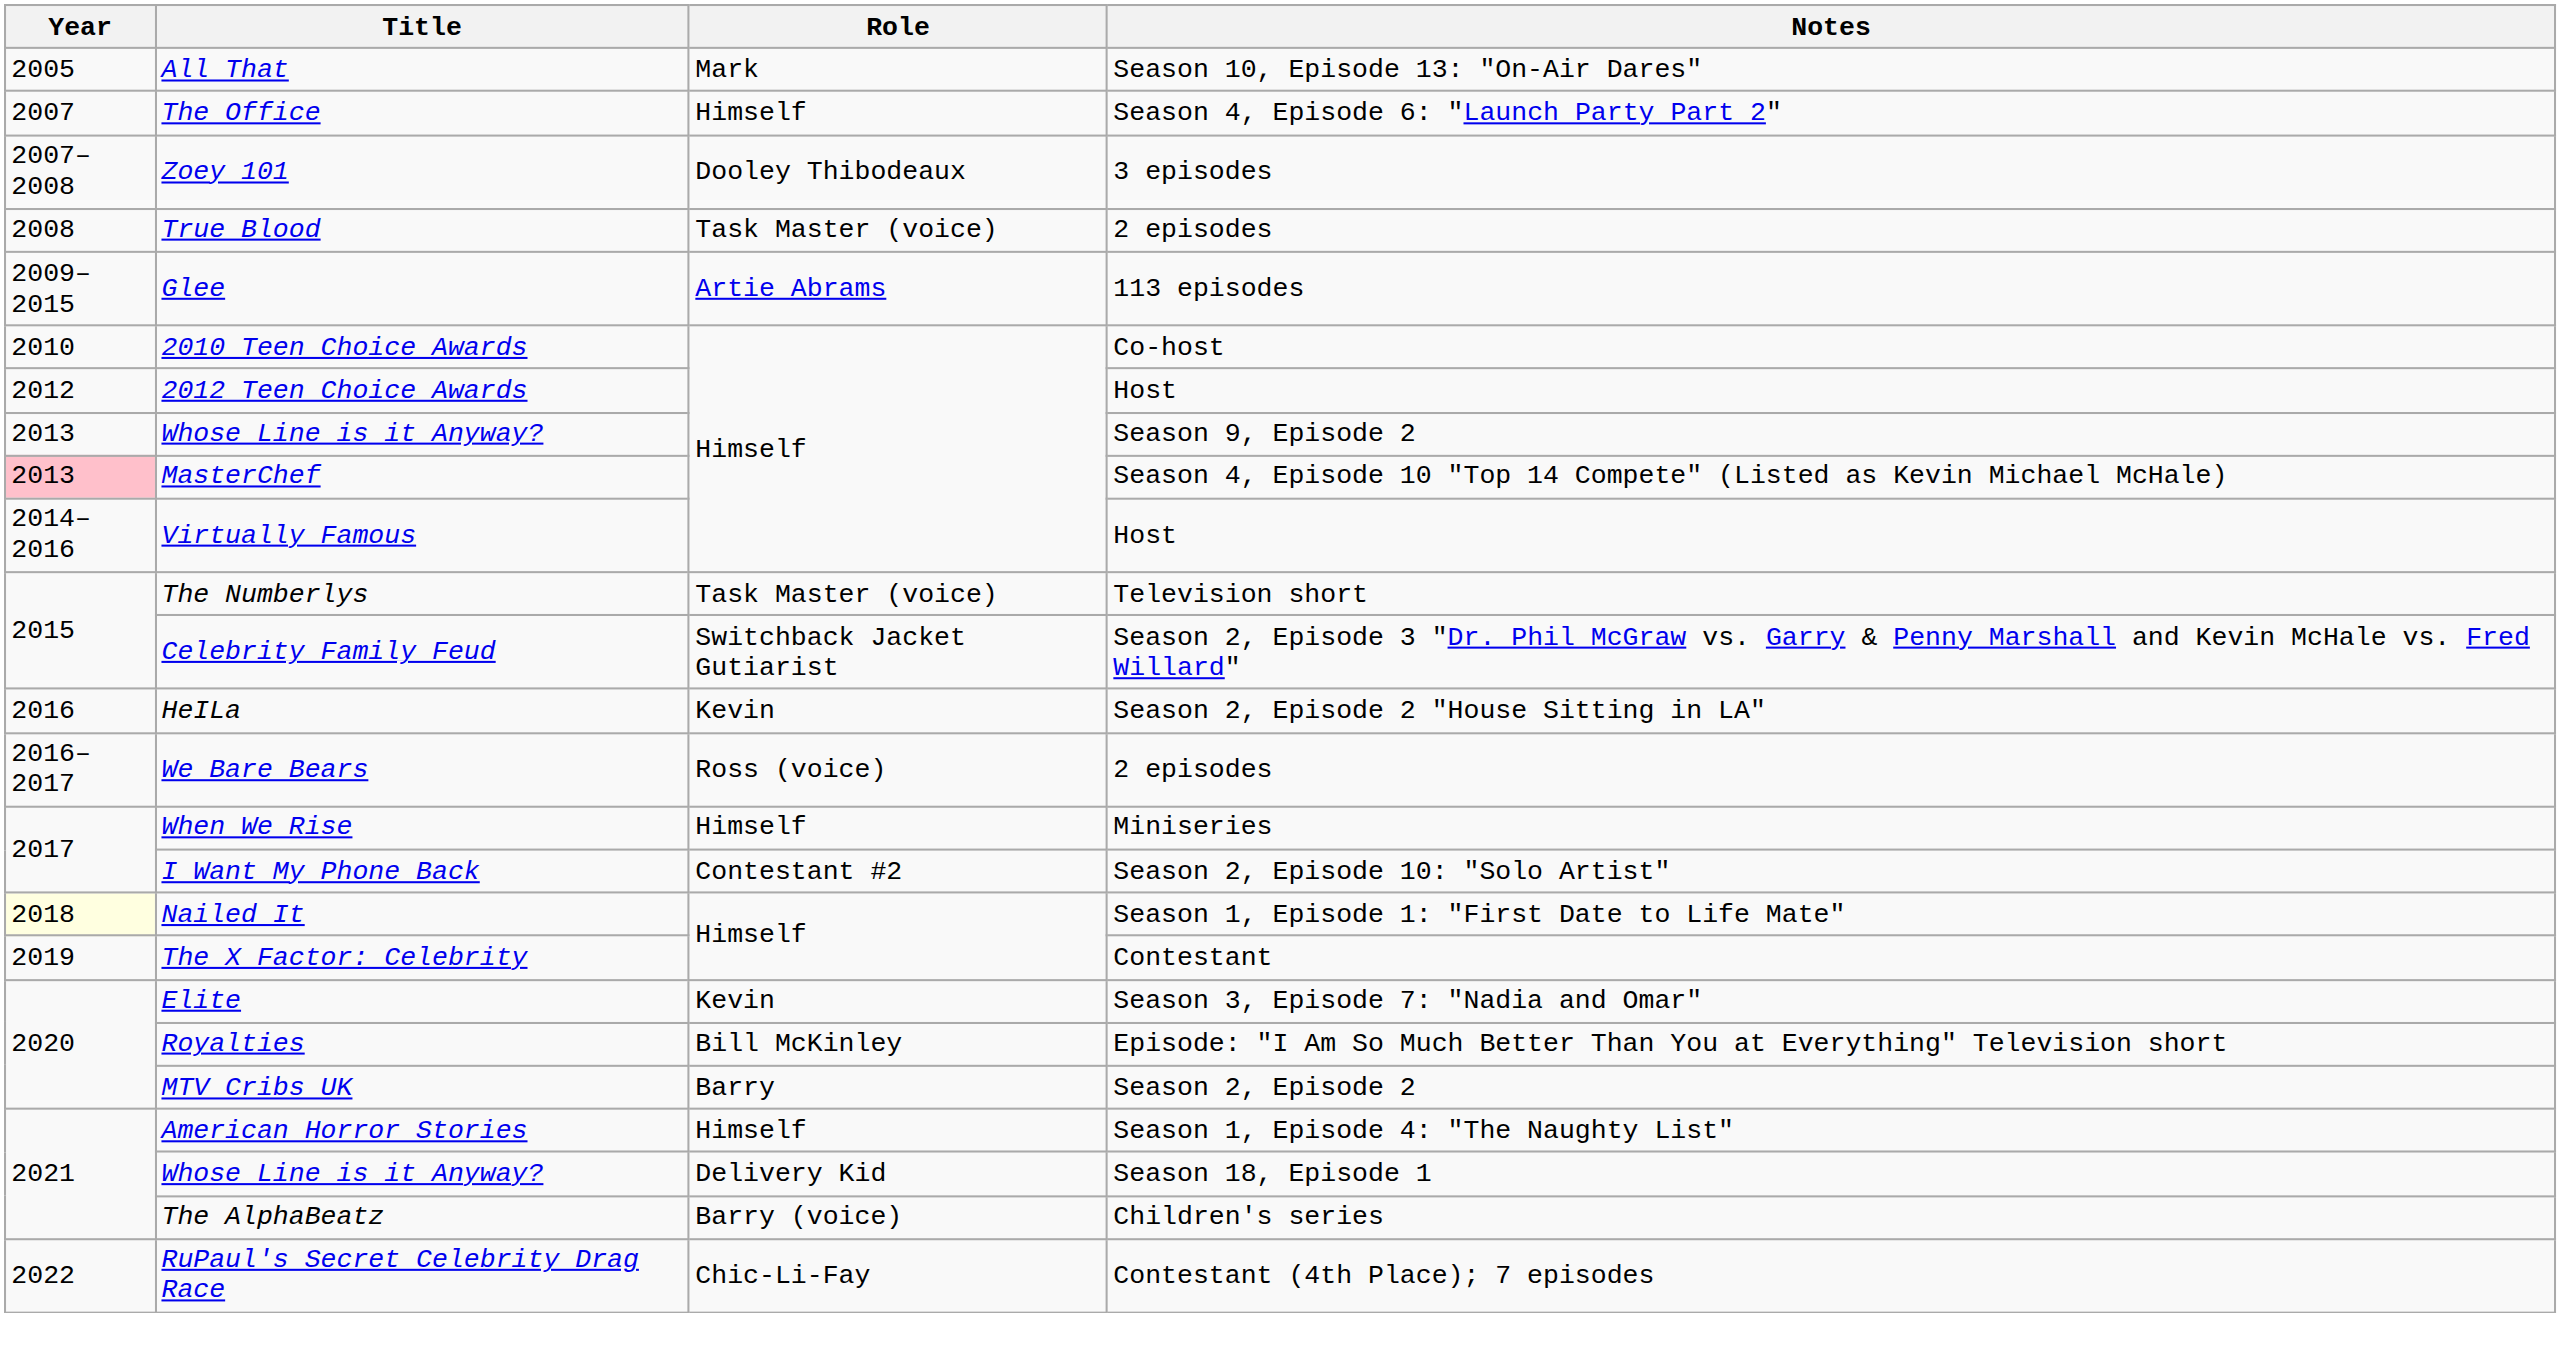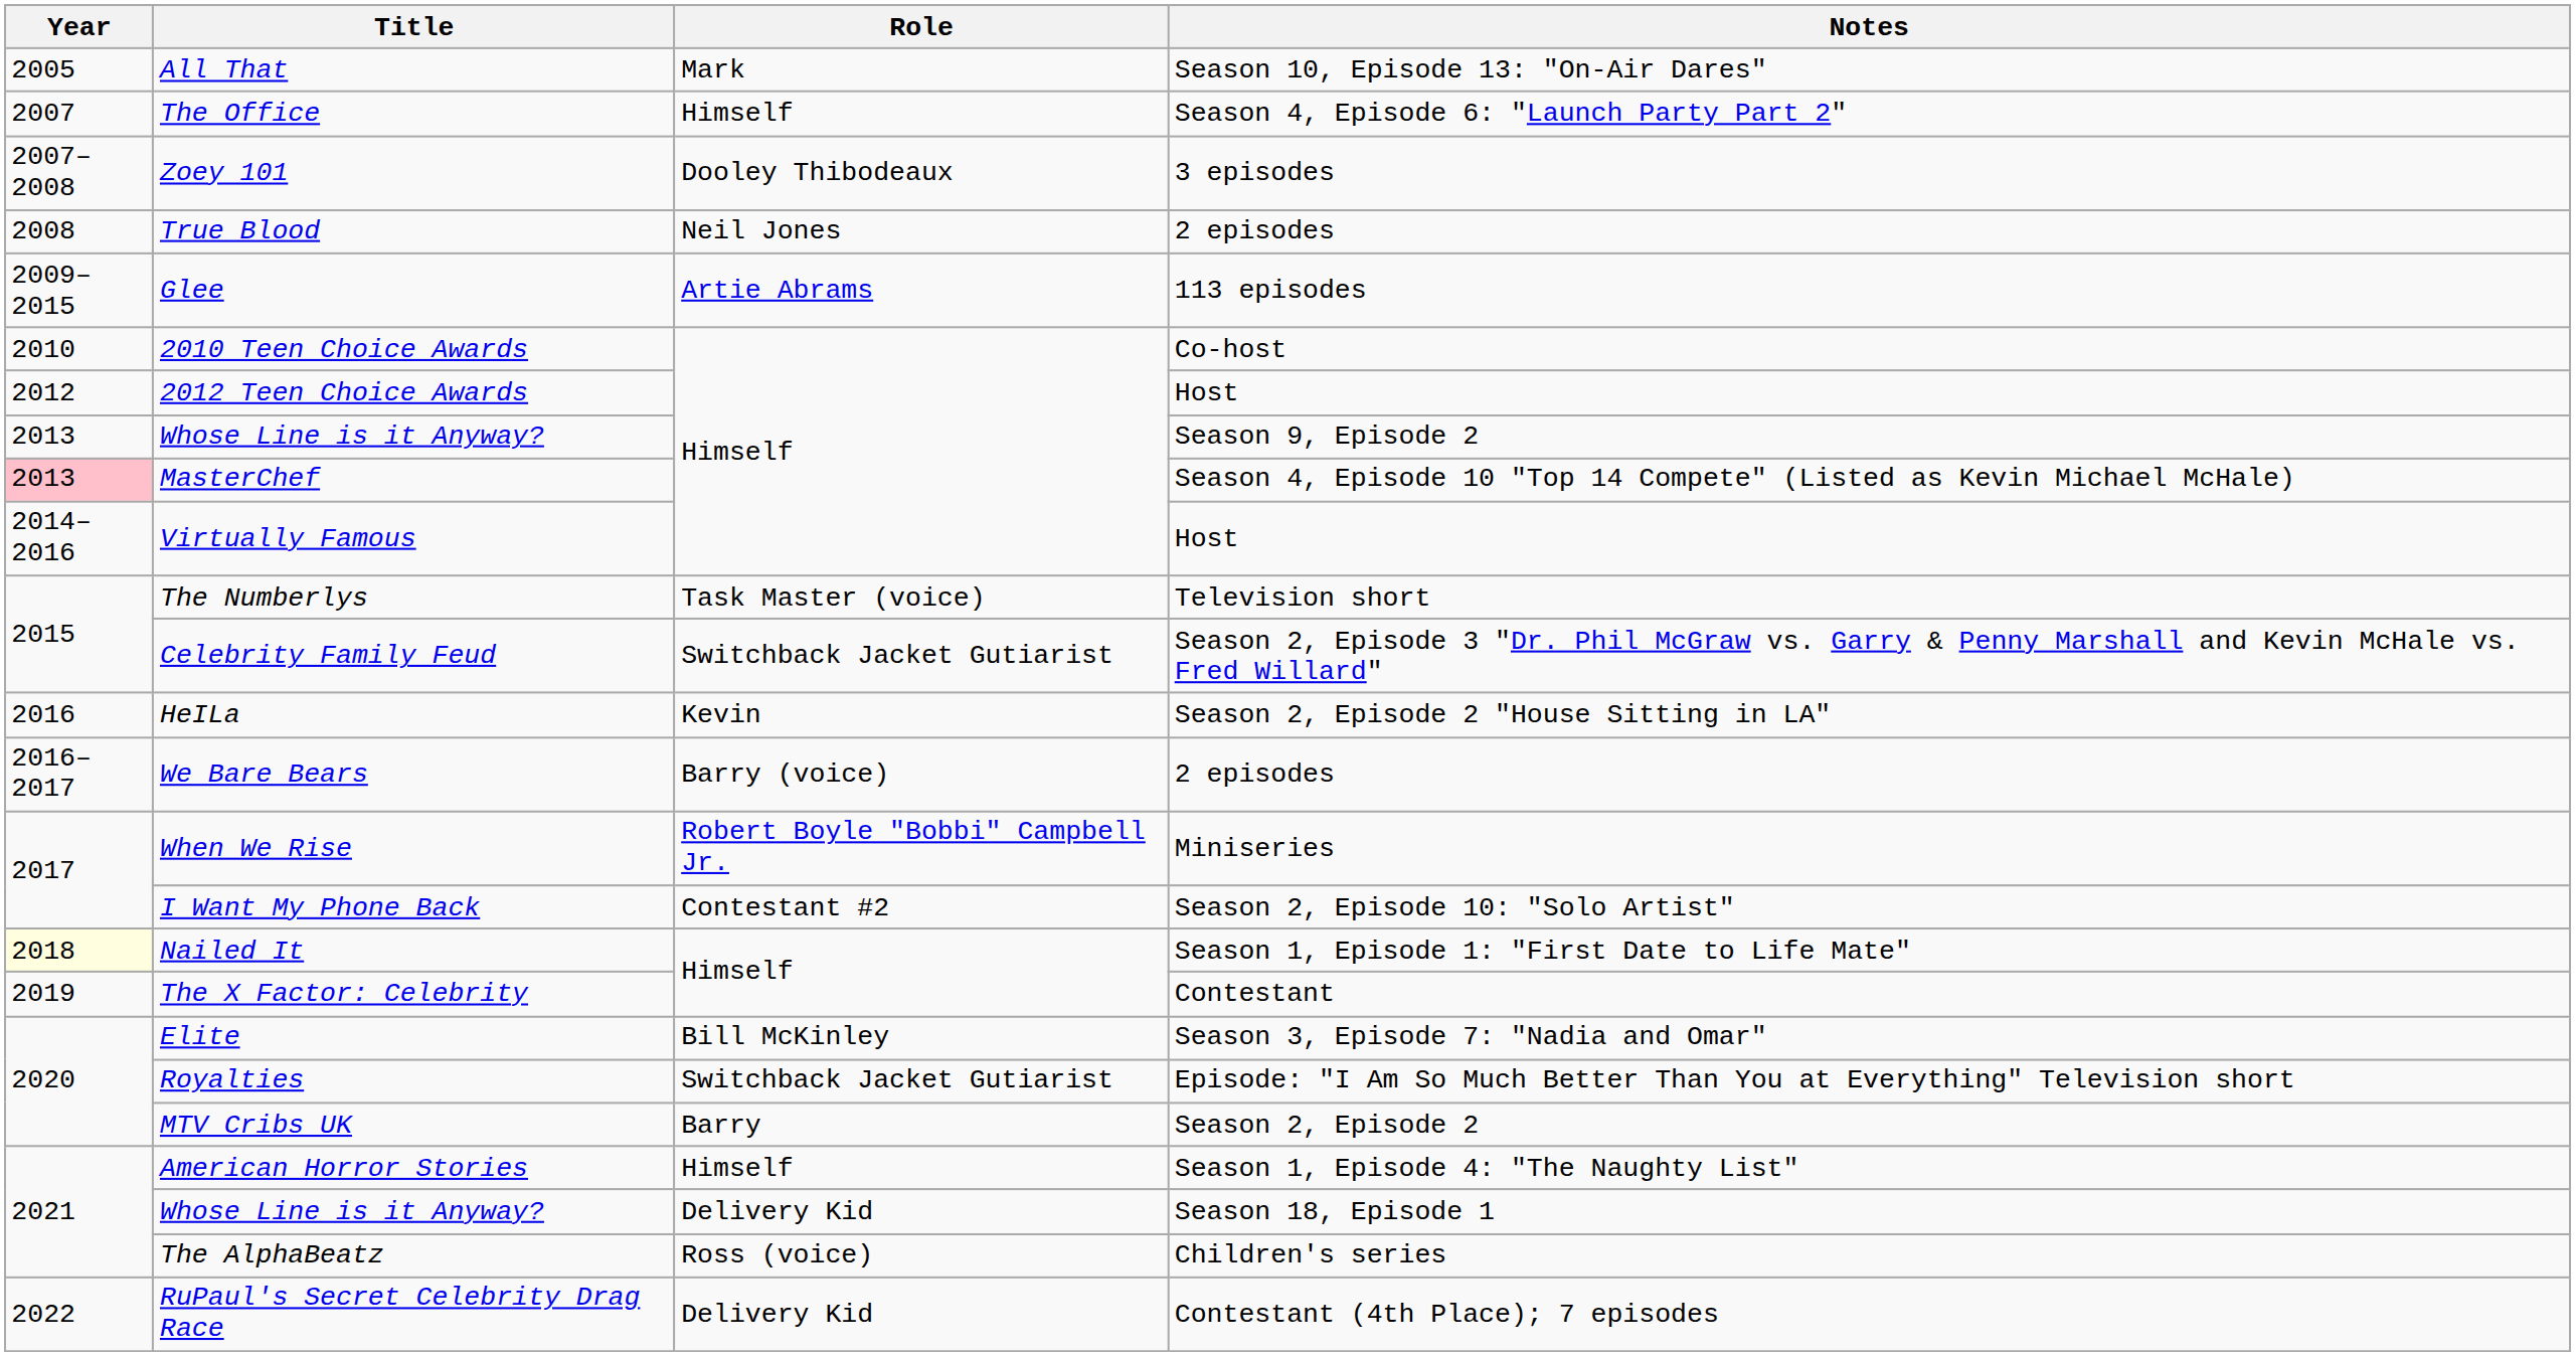True Blood | Role: Task Master (voice) -> Neil Jones
We Bare Bears | Role: Ross (voice) -> Barry (voice)
When We Rise | Role: Himself -> Robert Boyle "Bobbi" Campbell Jr.
Elite | Role: Kevin -> Bill McKinley
Royalties | Role: Bill McKinley -> Switchback Jacket Gutiarist
The AlphaBeatz | Role: Barry (voice) -> Ross (voice)
RuPaul's Secret Celebrity Drag Race | Role: Chic-Li-Fay -> Delivery Kid
